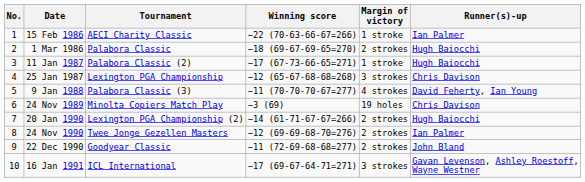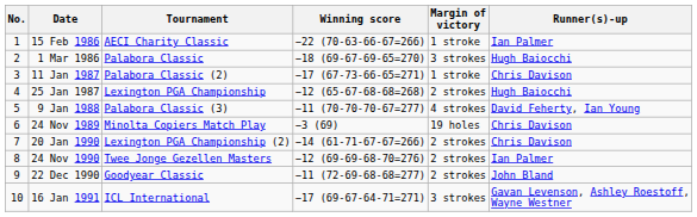1 Mar 1986 | Margin of victory: 2 strokes -> 3 strokes
11 Jan 1987 | Runner(s)-up: Hugh Baiocchi -> Chris Davison
25 Jan 1987 | Margin of victory: 3 strokes -> 2 strokes
25 Jan 1987 | Runner(s)-up: Chris Davison -> Hugh Baiocchi
20 Jan 1990 | Runner(s)-up: Hugh Baiocchi -> Chris Davison
